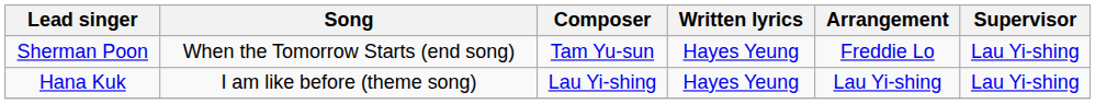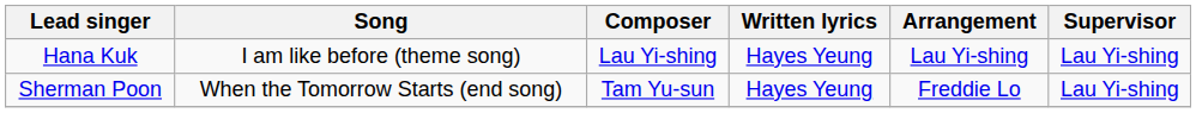rows swapped: Hana Kuk <-> Sherman Poon
